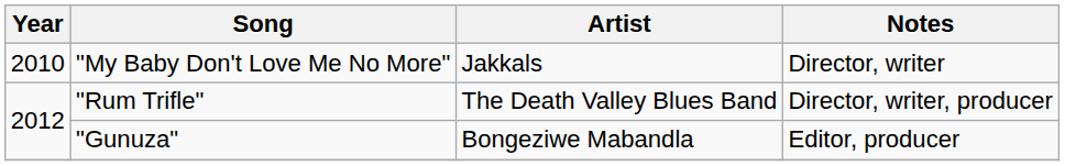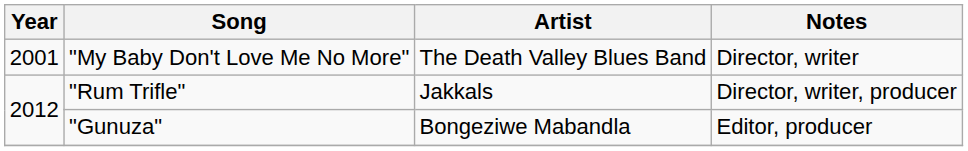"My Baby Don't Love Me No More" | Year: 2010 -> 2001
"My Baby Don't Love Me No More" | Artist: Jakkals -> The Death Valley Blues Band
"Rum Trifle" | Artist: The Death Valley Blues Band -> Jakkals
